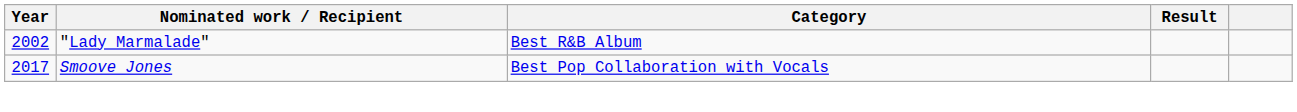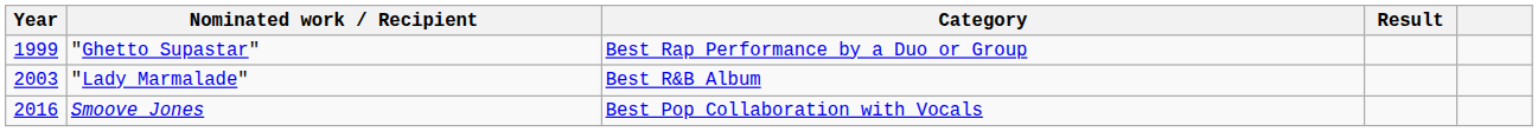+ row: 1999 | "Ghetto Supastar" | Best Rap Performance by a Duo or Group
"Lady Marmalade" | Year: 2002 -> 2003
Smoove Jones | Year: 2017 -> 2016
